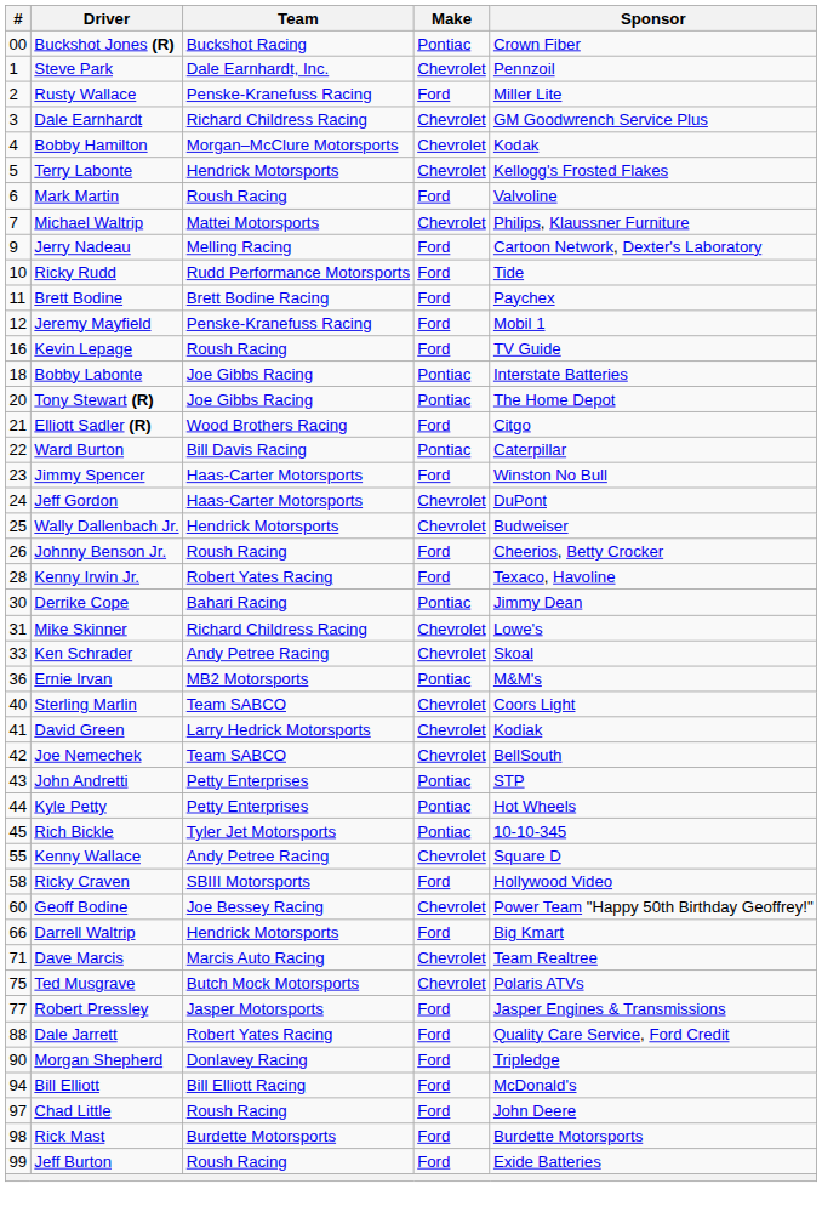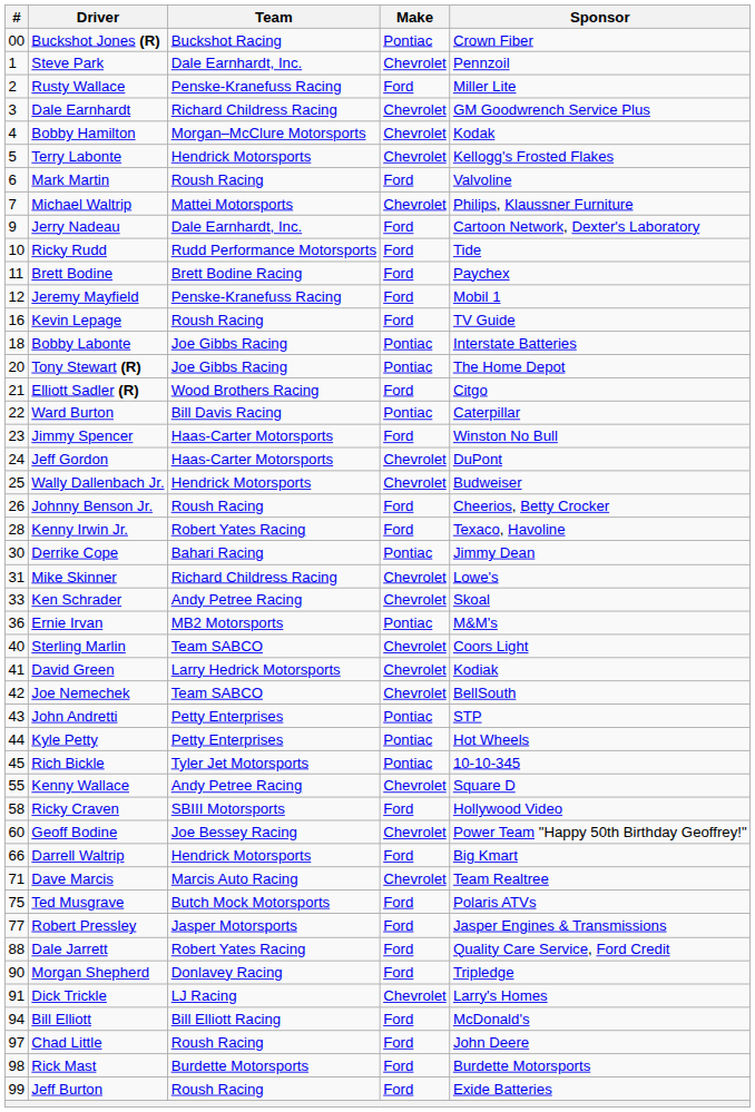Jerry Nadeau | Team: Melling Racing -> Dale Earnhardt, Inc.
Ted Musgrave | Make: Chevrolet -> Ford
+ row: 91 | Dick Trickle | LJ Racing | Chevrolet | Larry's Homes
